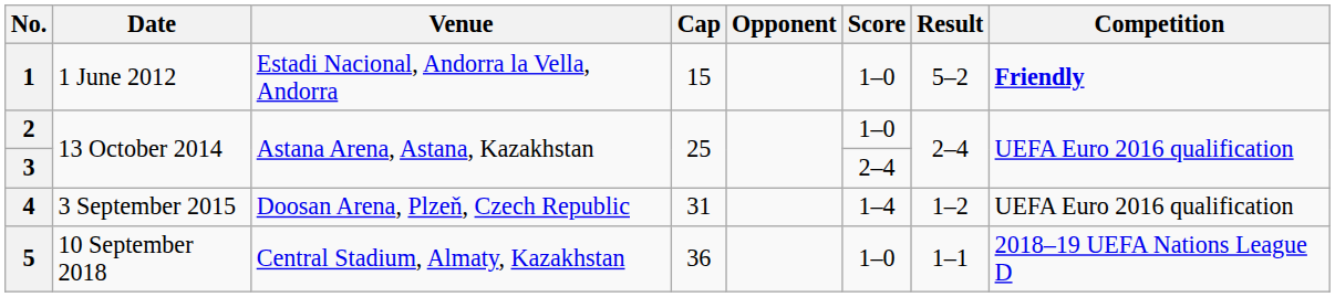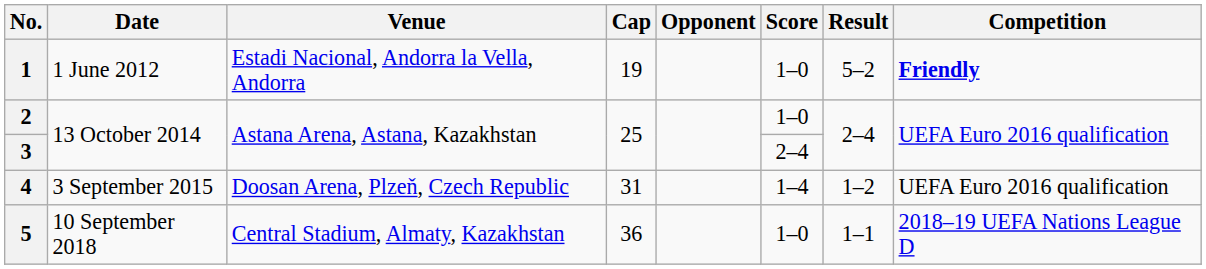1 | Cap: 15 -> 19
